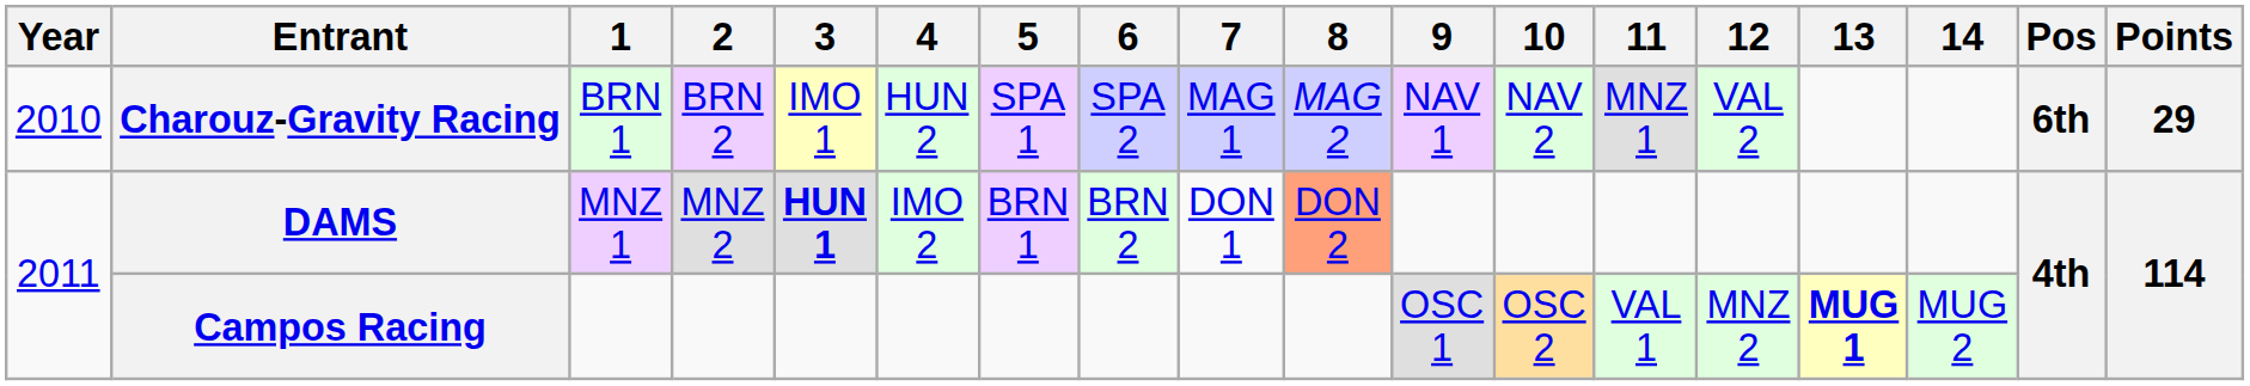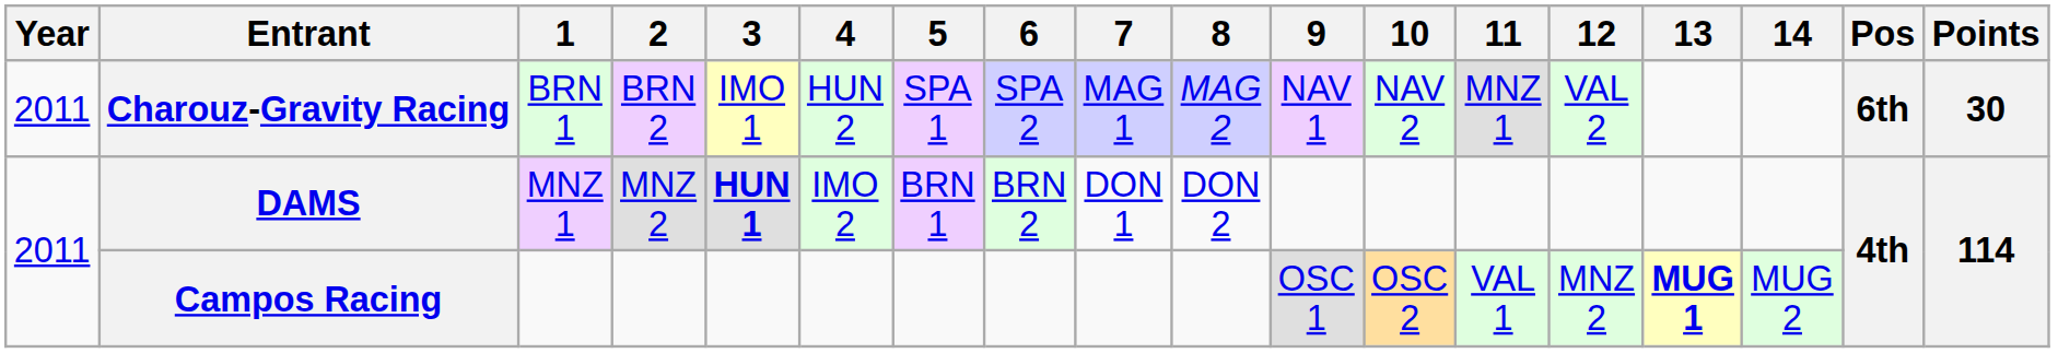Charouz-Gravity Racing | Year: 2010 -> 2011
Charouz-Gravity Racing | Points: 29 -> 30
DAMS | 8: lightsalmon background -> no background
